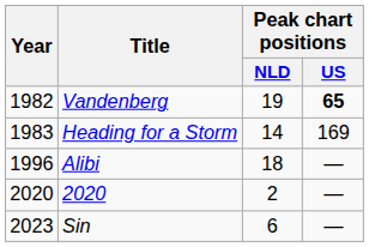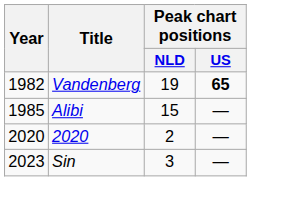- row: 1983 | Heading for a Storm | 14 | 169
Alibi | Year: 1996 -> 1985
Alibi | Peak chart positions / NLD: 18 -> 15
Sin | Peak chart positions / NLD: 6 -> 3
